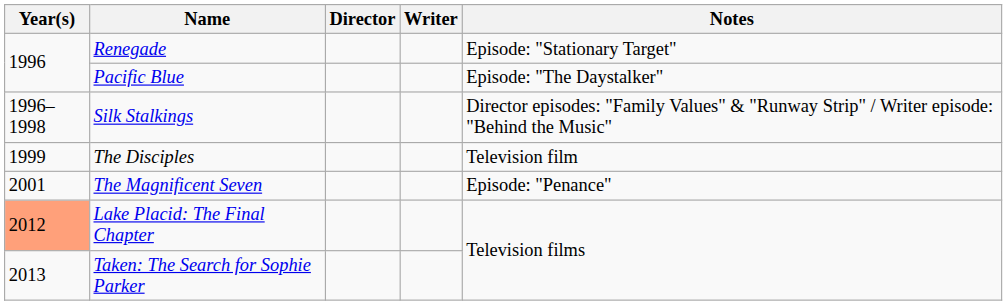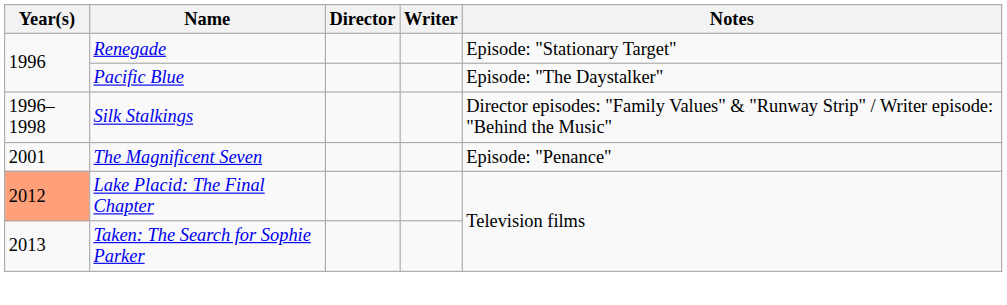- row: 1999 | The Disciples | Television film
